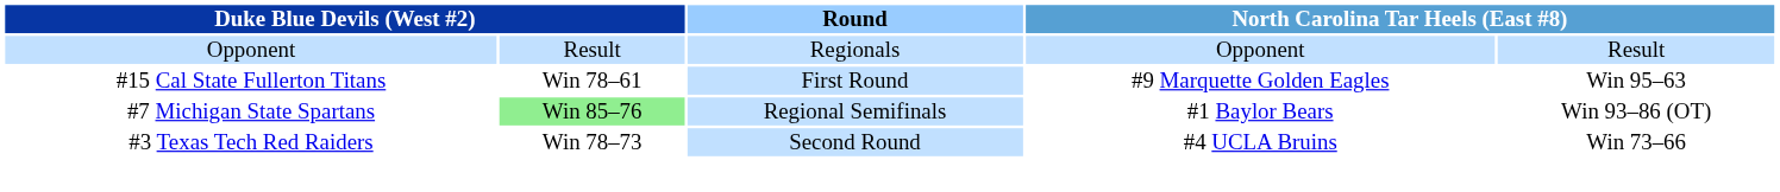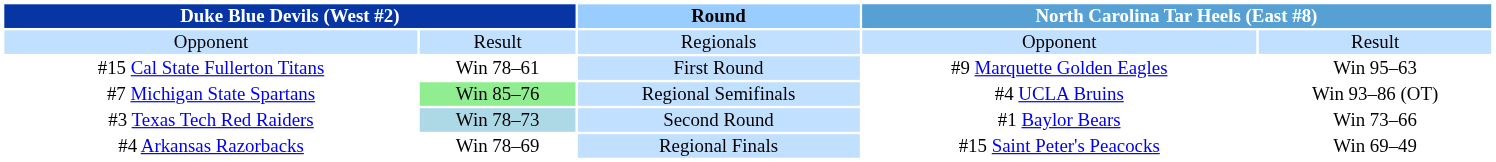#7 Michigan State Spartans | column 4: #1 Baylor Bears -> #4 UCLA Bruins
#3 Texas Tech Red Raiders | column 2: no background -> lightblue background
#3 Texas Tech Red Raiders | column 4: #4 UCLA Bruins -> #1 Baylor Bears
+ row: #4 Arkansas Razorbacks | Win 78–69 | Regional Finals | #15 Saint Peter's Peacocks | Win 69–49
